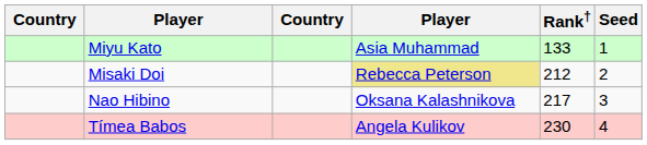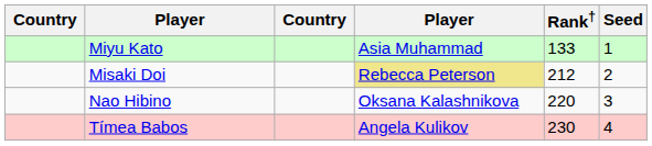Nao Hibino | Rank†: 217 -> 220
